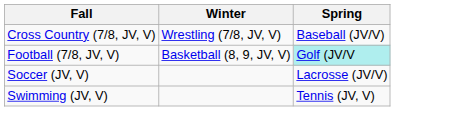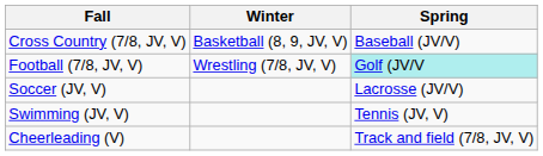Cross Country (7/8, JV, V) | Winter: Wrestling (7/8, JV, V) -> Basketball (8, 9, JV, V)
Football (7/8, JV, V) | Winter: Basketball (8, 9, JV, V) -> Wrestling (7/8, JV, V)
+ row: Cheerleading (V) | Track and field (7/8, JV, V)
